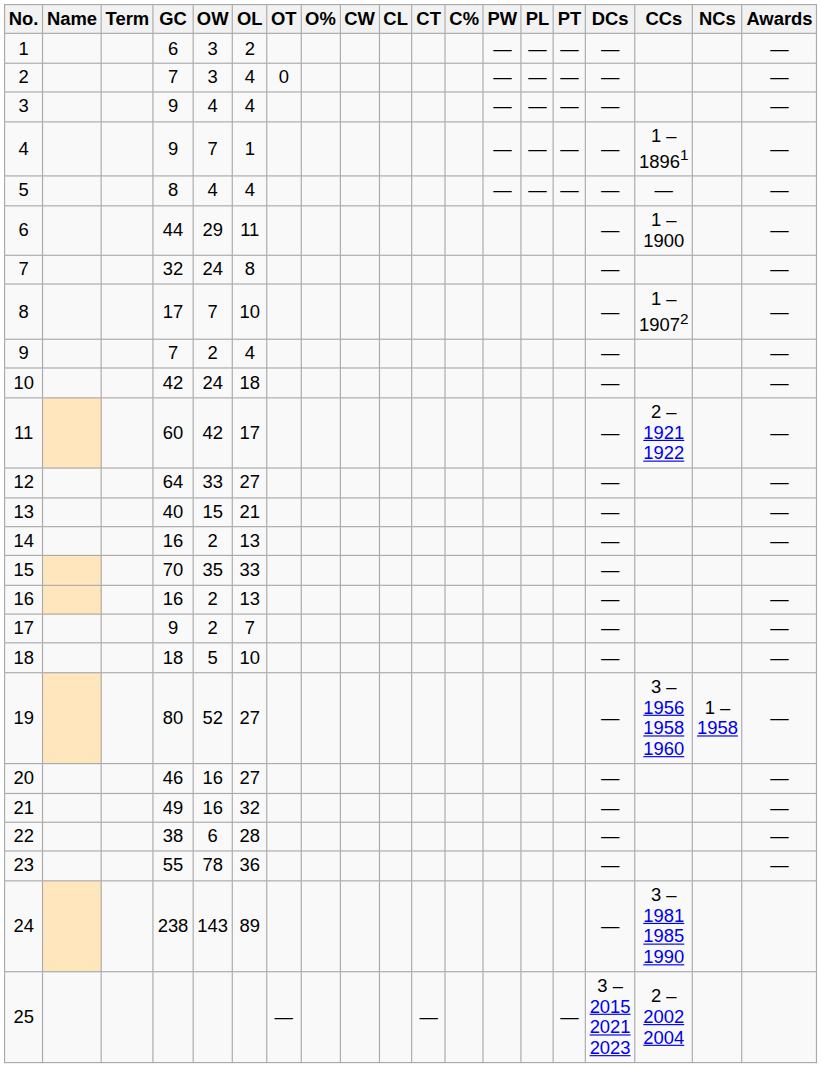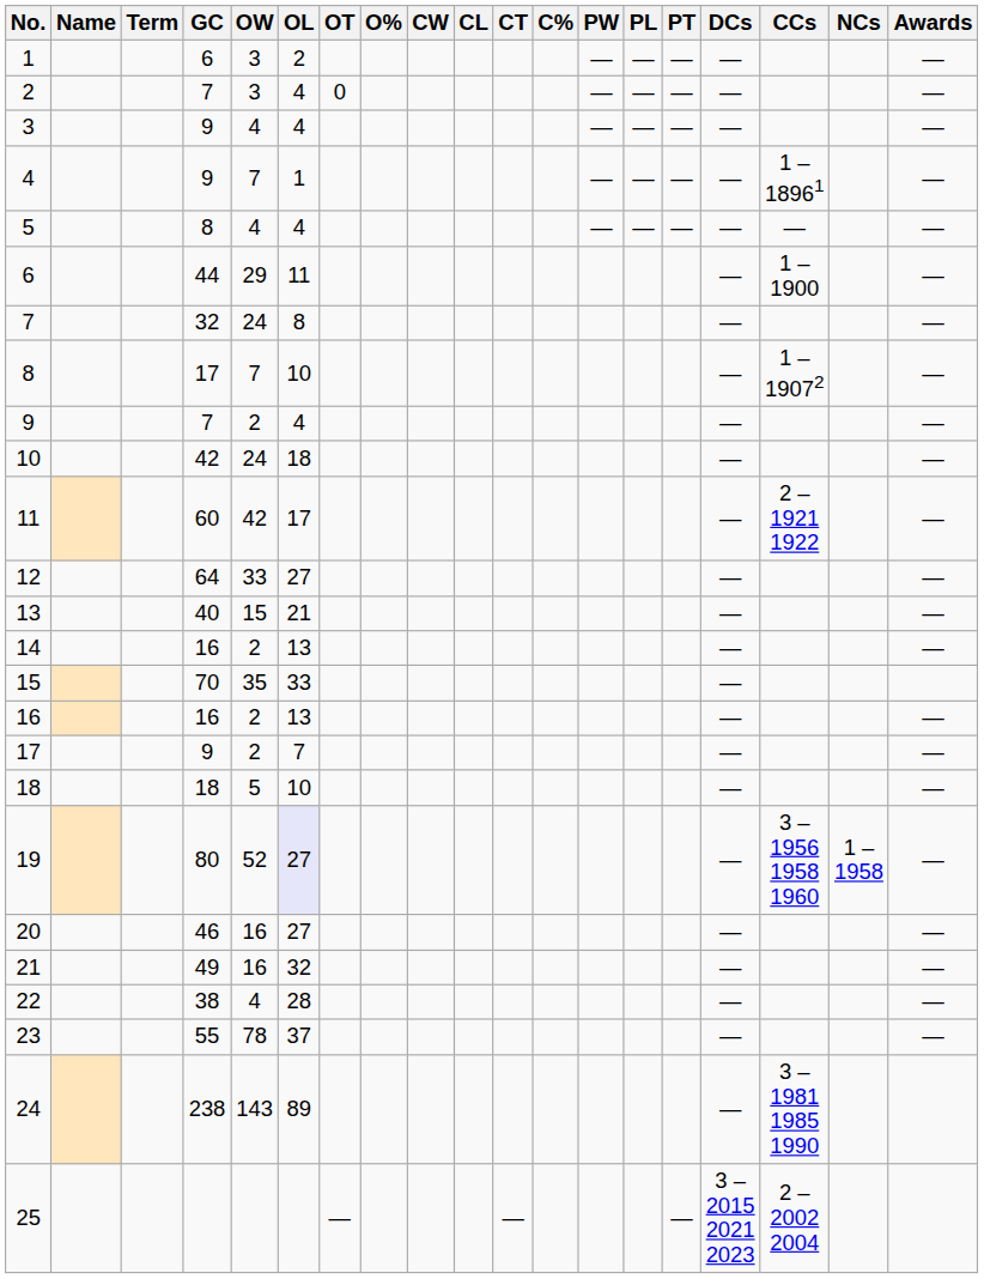19 | OL: no background -> lavender background
22 | OW: 6 -> 4
23 | OL: 36 -> 37
